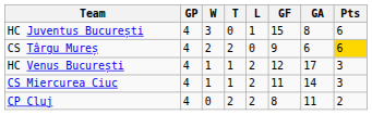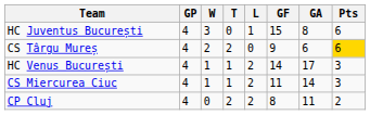HC Venus București | GF: 12 -> 14
